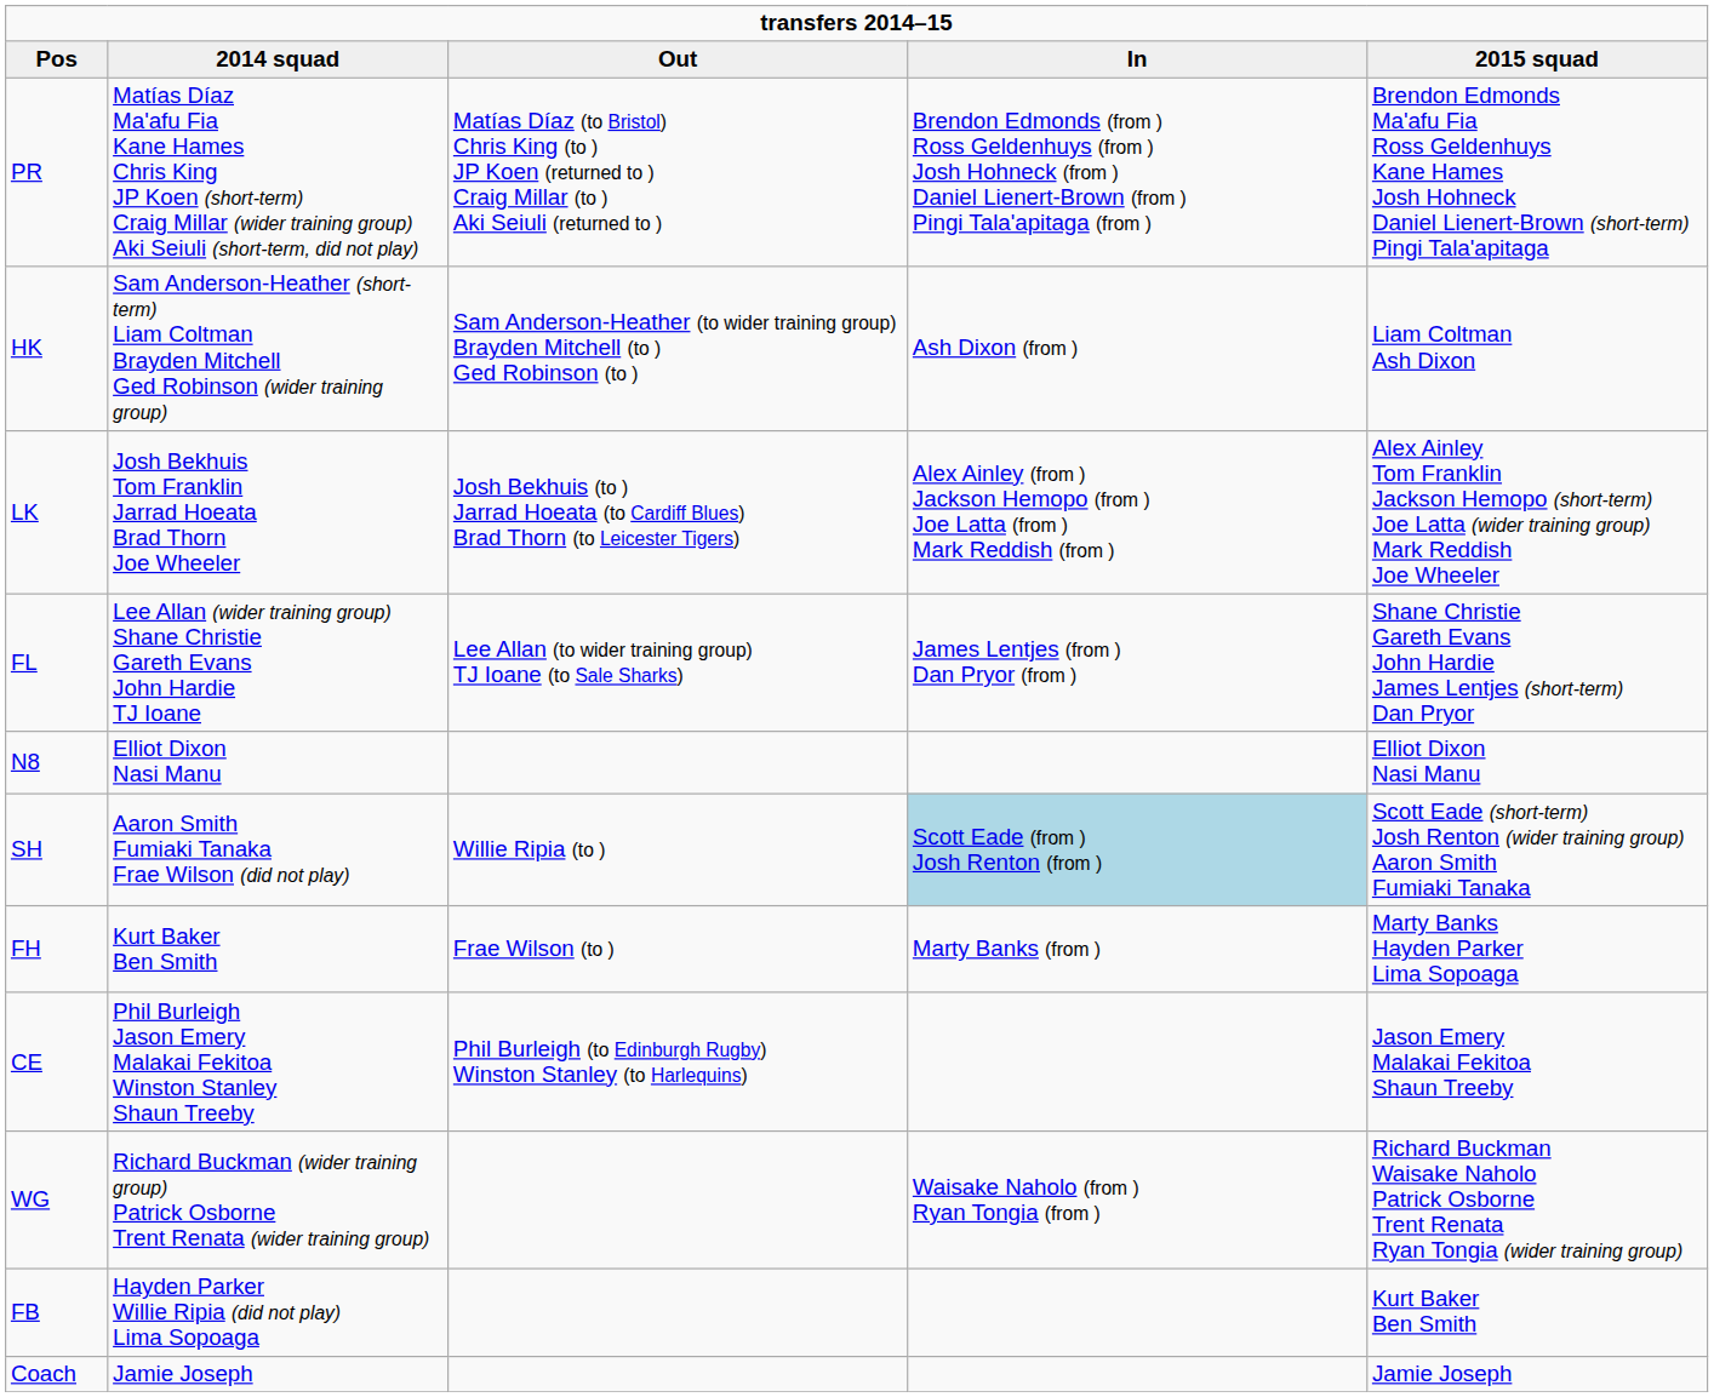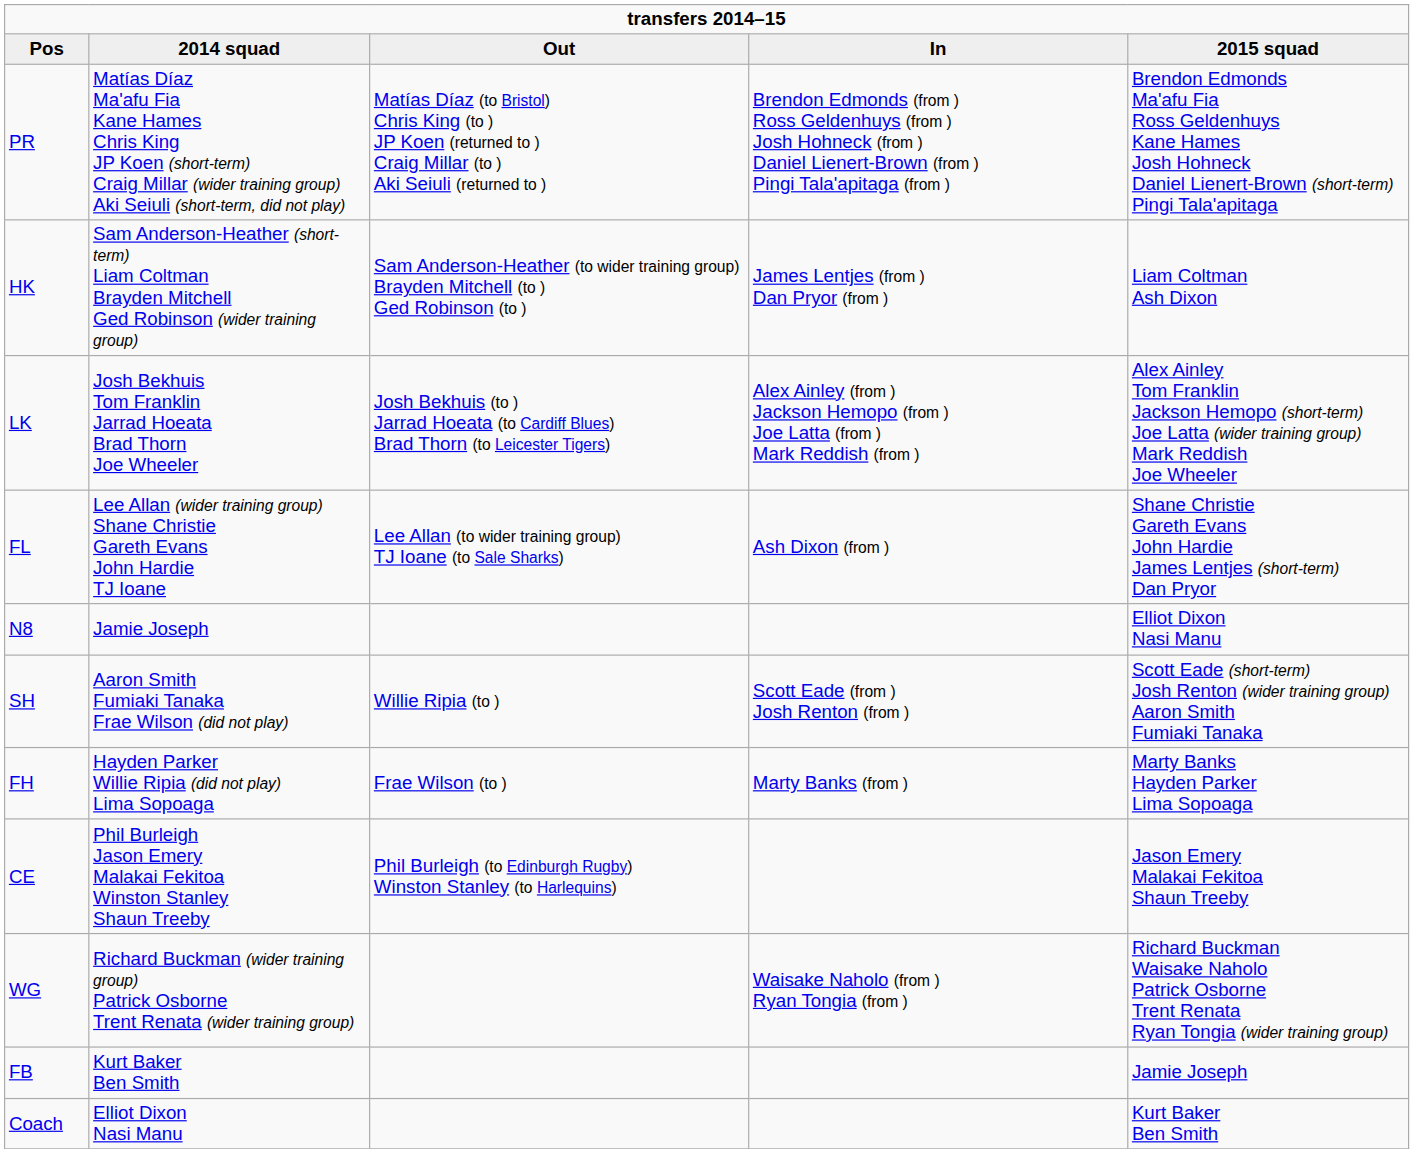HK | In: Ash Dixon (from ) -> James Lentjes (from ) Dan Pryor (from )
FL | In: James Lentjes (from ) Dan Pryor (from ) -> Ash Dixon (from )
N8 | 2014 squad: Elliot Dixon Nasi Manu -> Jamie Joseph
SH | In: lightblue background -> no background
FH | 2014 squad: Kurt Baker Ben Smith -> Hayden Parker Willie Ripia (did not play) Lima Sopoaga
FB | 2014 squad: Hayden Parker Willie Ripia (did not play) Lima Sopoaga -> Kurt Baker Ben Smith
FB | 2015 squad: Kurt Baker Ben Smith -> Jamie Joseph
Coach | 2014 squad: Jamie Joseph -> Elliot Dixon Nasi Manu
Coach | 2015 squad: Jamie Joseph -> Kurt Baker Ben Smith
